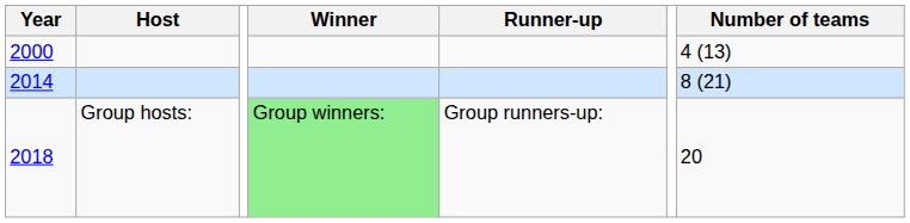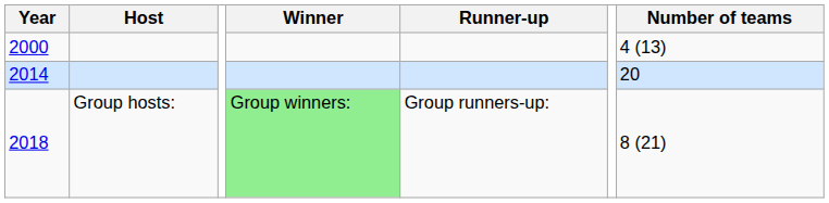2014 | Number of teams: 8 (21) -> 20
2018 | Number of teams: 20 -> 8 (21)
